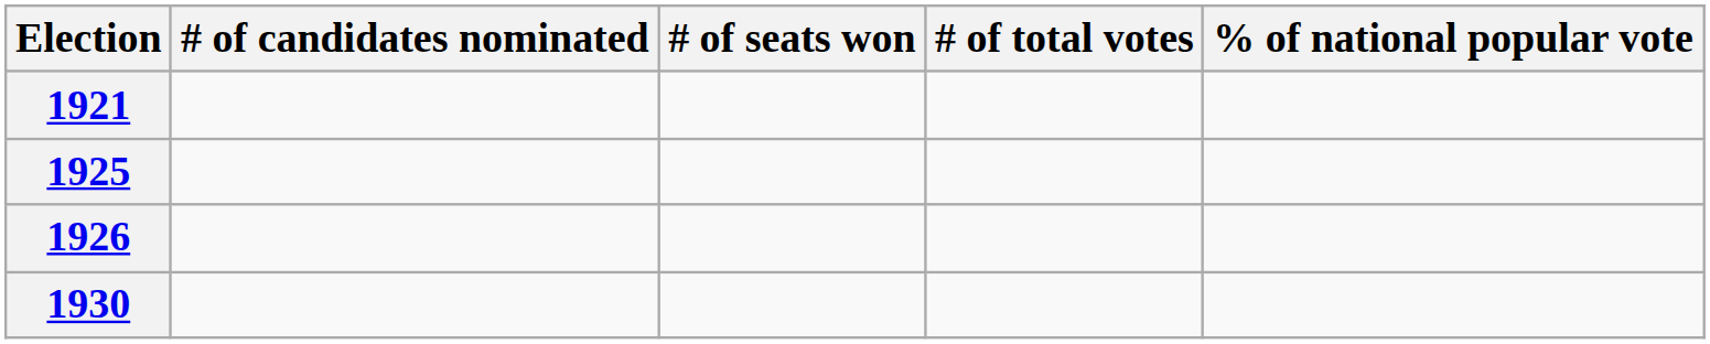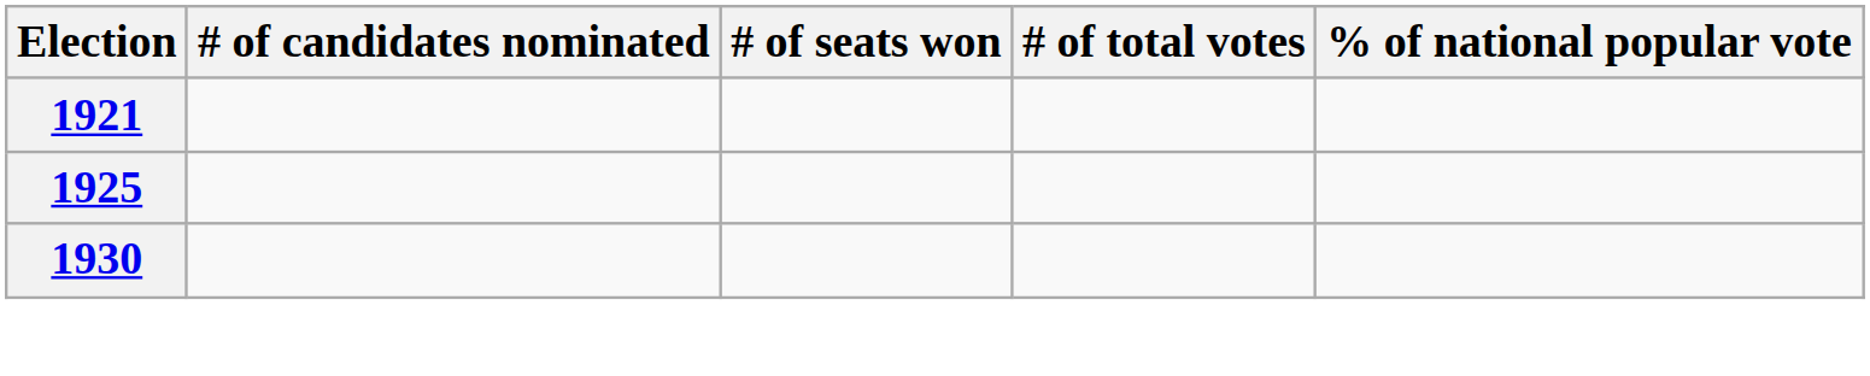- row: 1926
